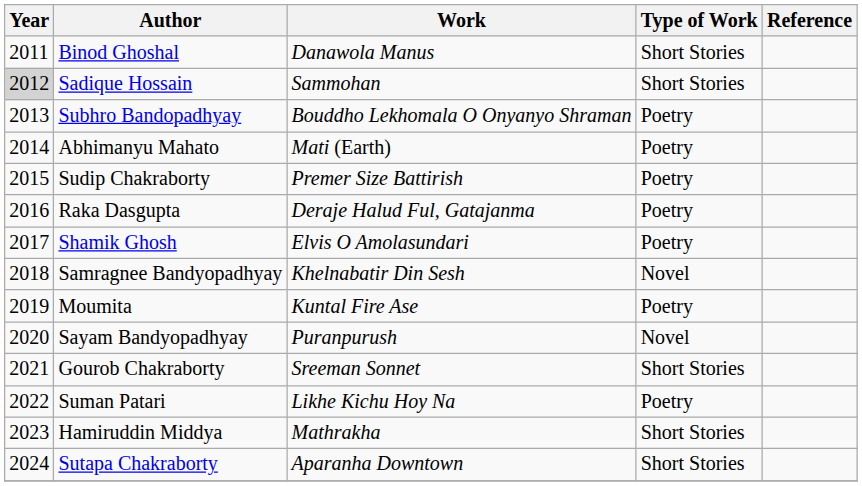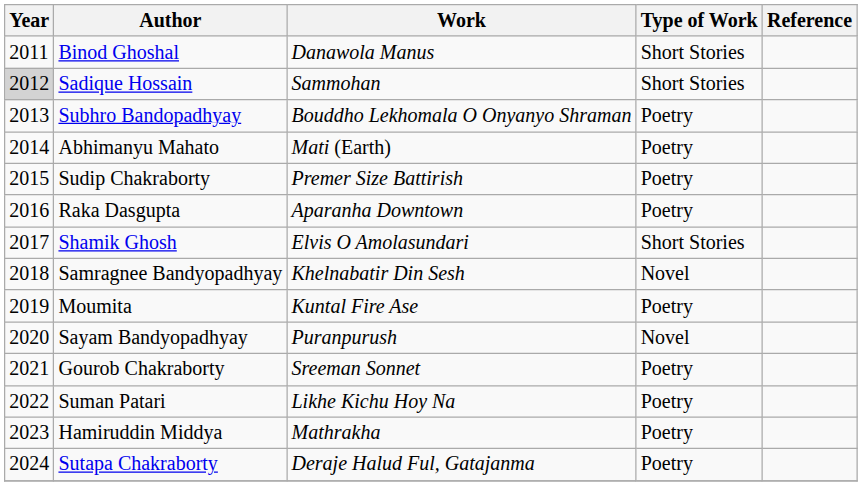Raka Dasgupta | Work: Deraje Halud Ful, Gatajanma -> Aparanha Downtown
Shamik Ghosh | Type of Work: Poetry -> Short Stories
Gourob Chakraborty | Type of Work: Short Stories -> Poetry
Hamiruddin Middya | Type of Work: Short Stories -> Poetry
Sutapa Chakraborty | Work: Aparanha Downtown -> Deraje Halud Ful, Gatajanma
Sutapa Chakraborty | Type of Work: Short Stories -> Poetry
